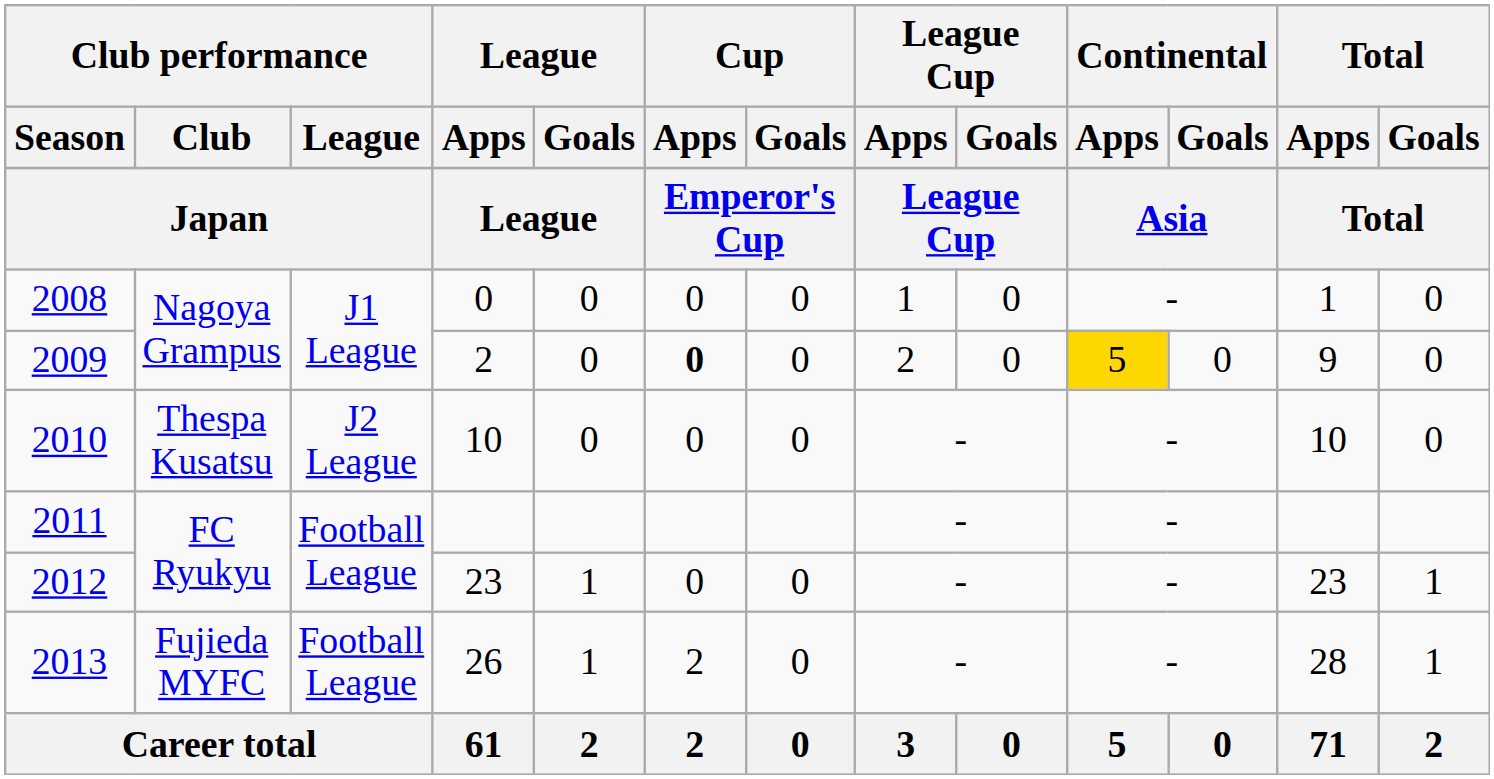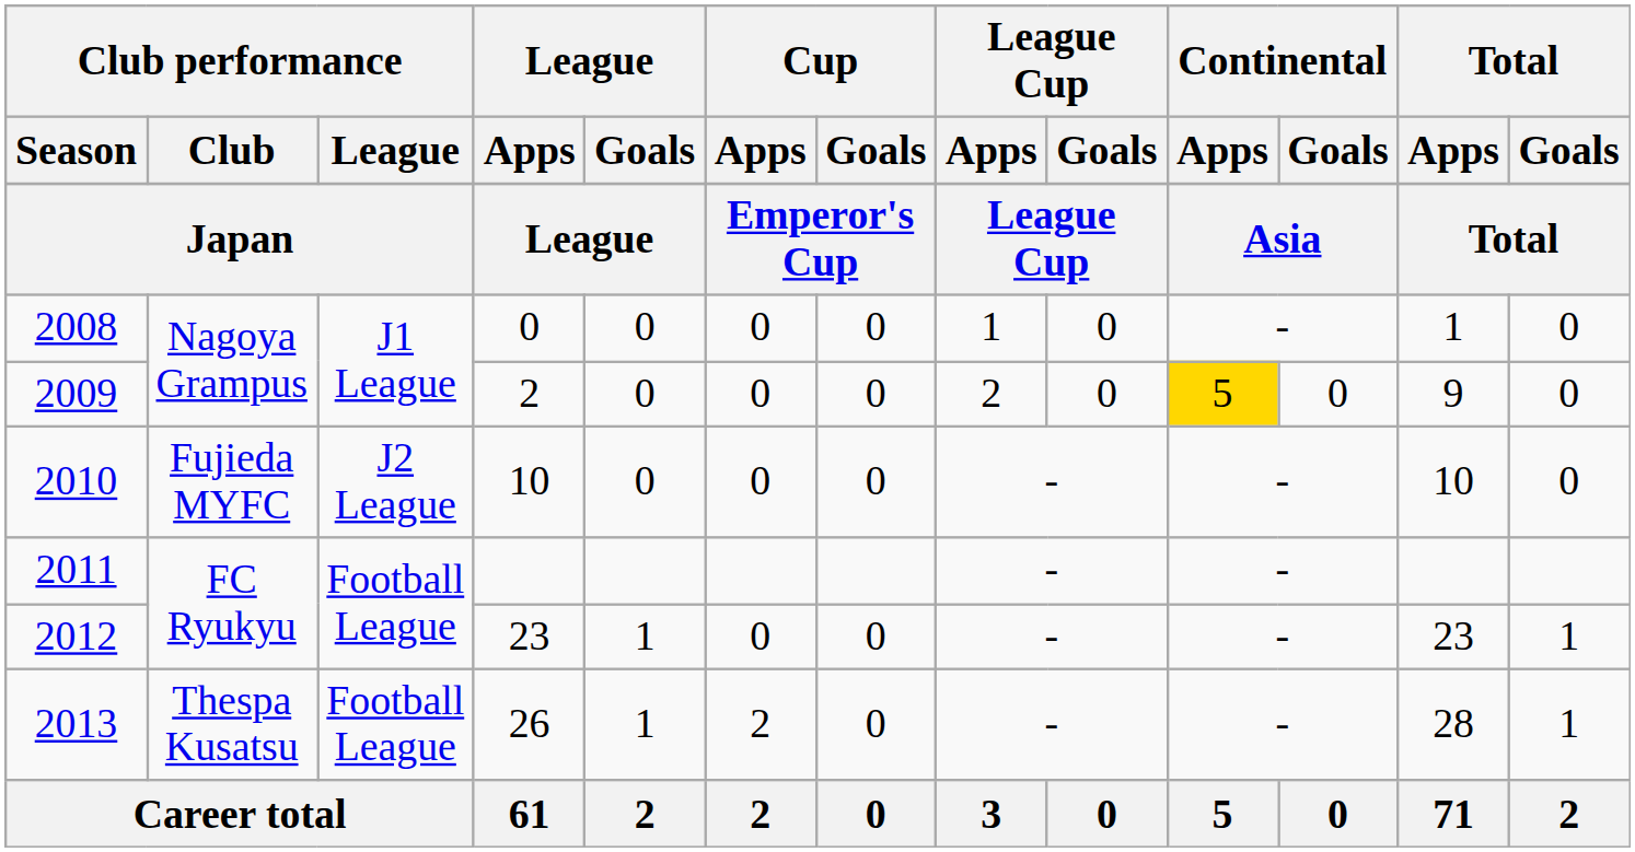2009 | Cup / Apps: bold -> normal
2010 | Club performance / Club: Thespa Kusatsu -> Fujieda MYFC
2013 | Club performance / Club: Fujieda MYFC -> Thespa Kusatsu
